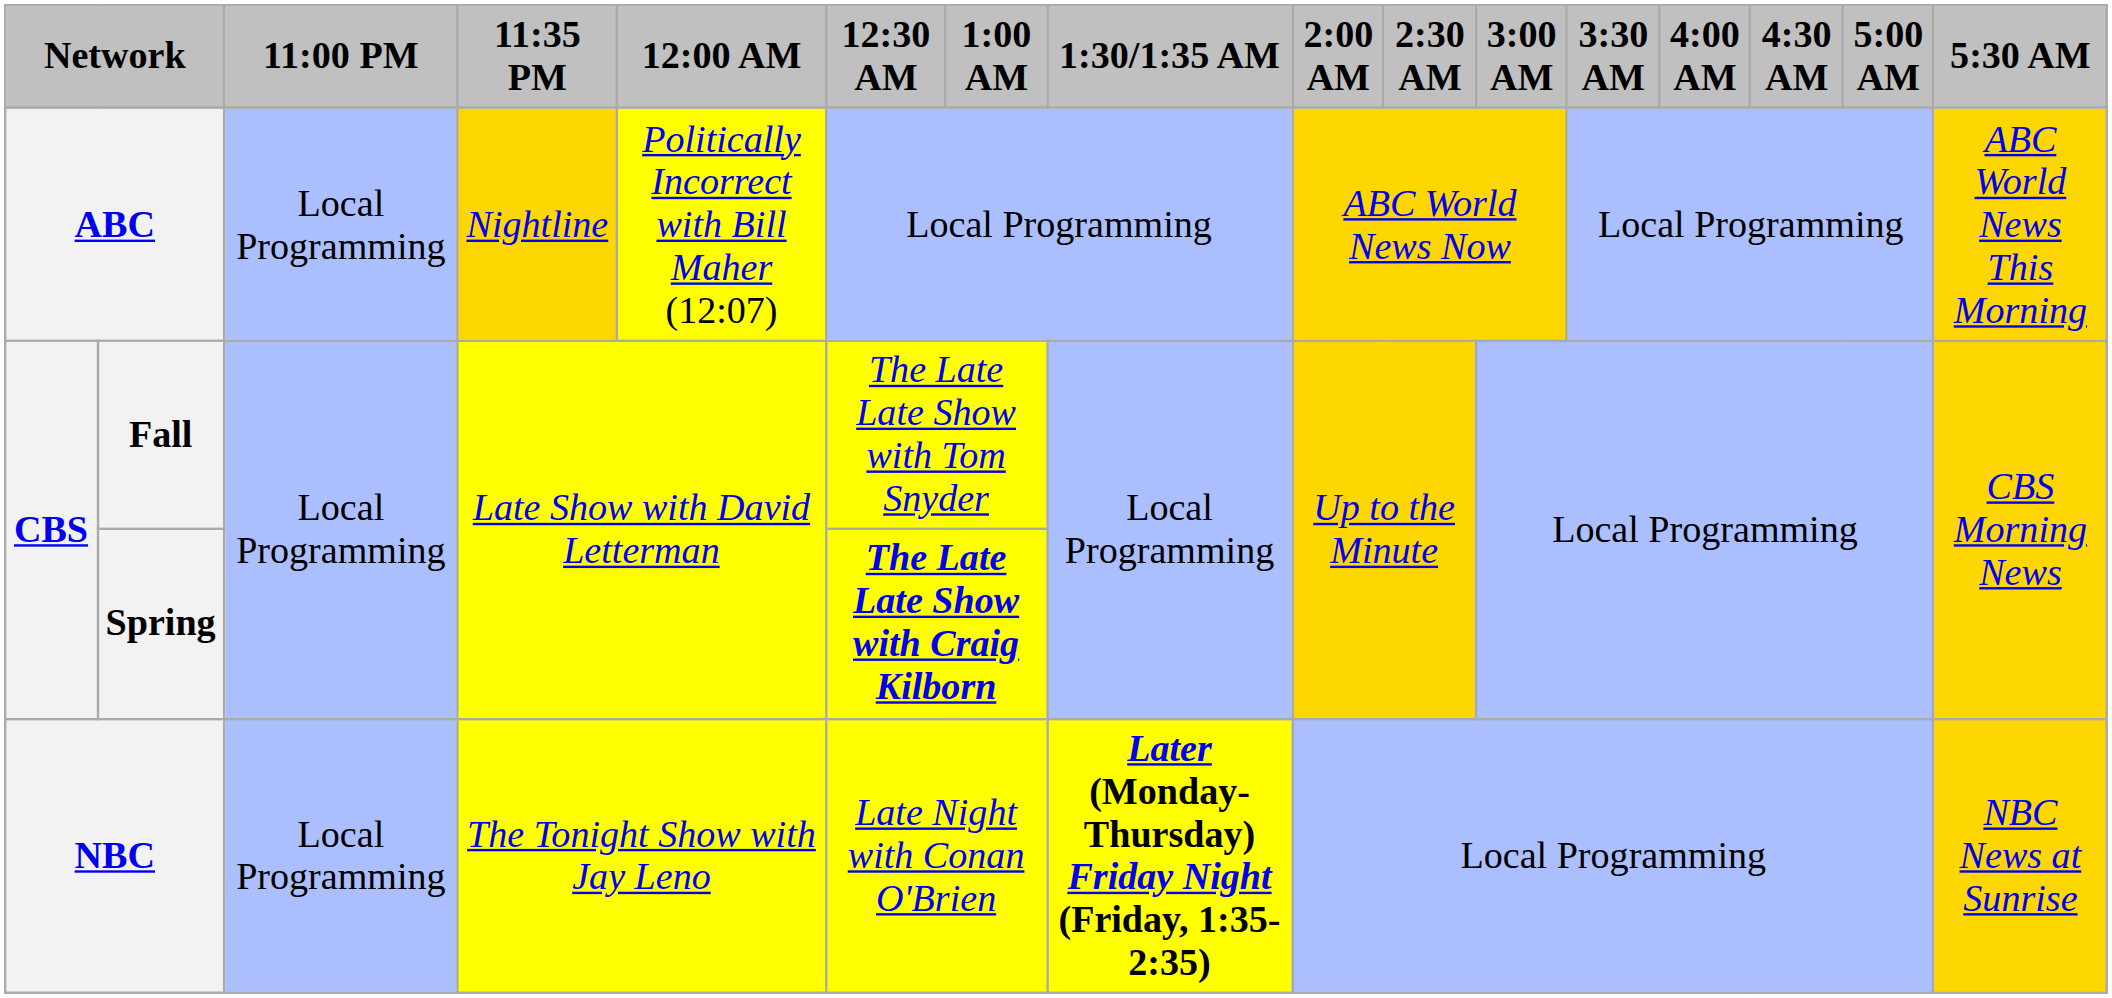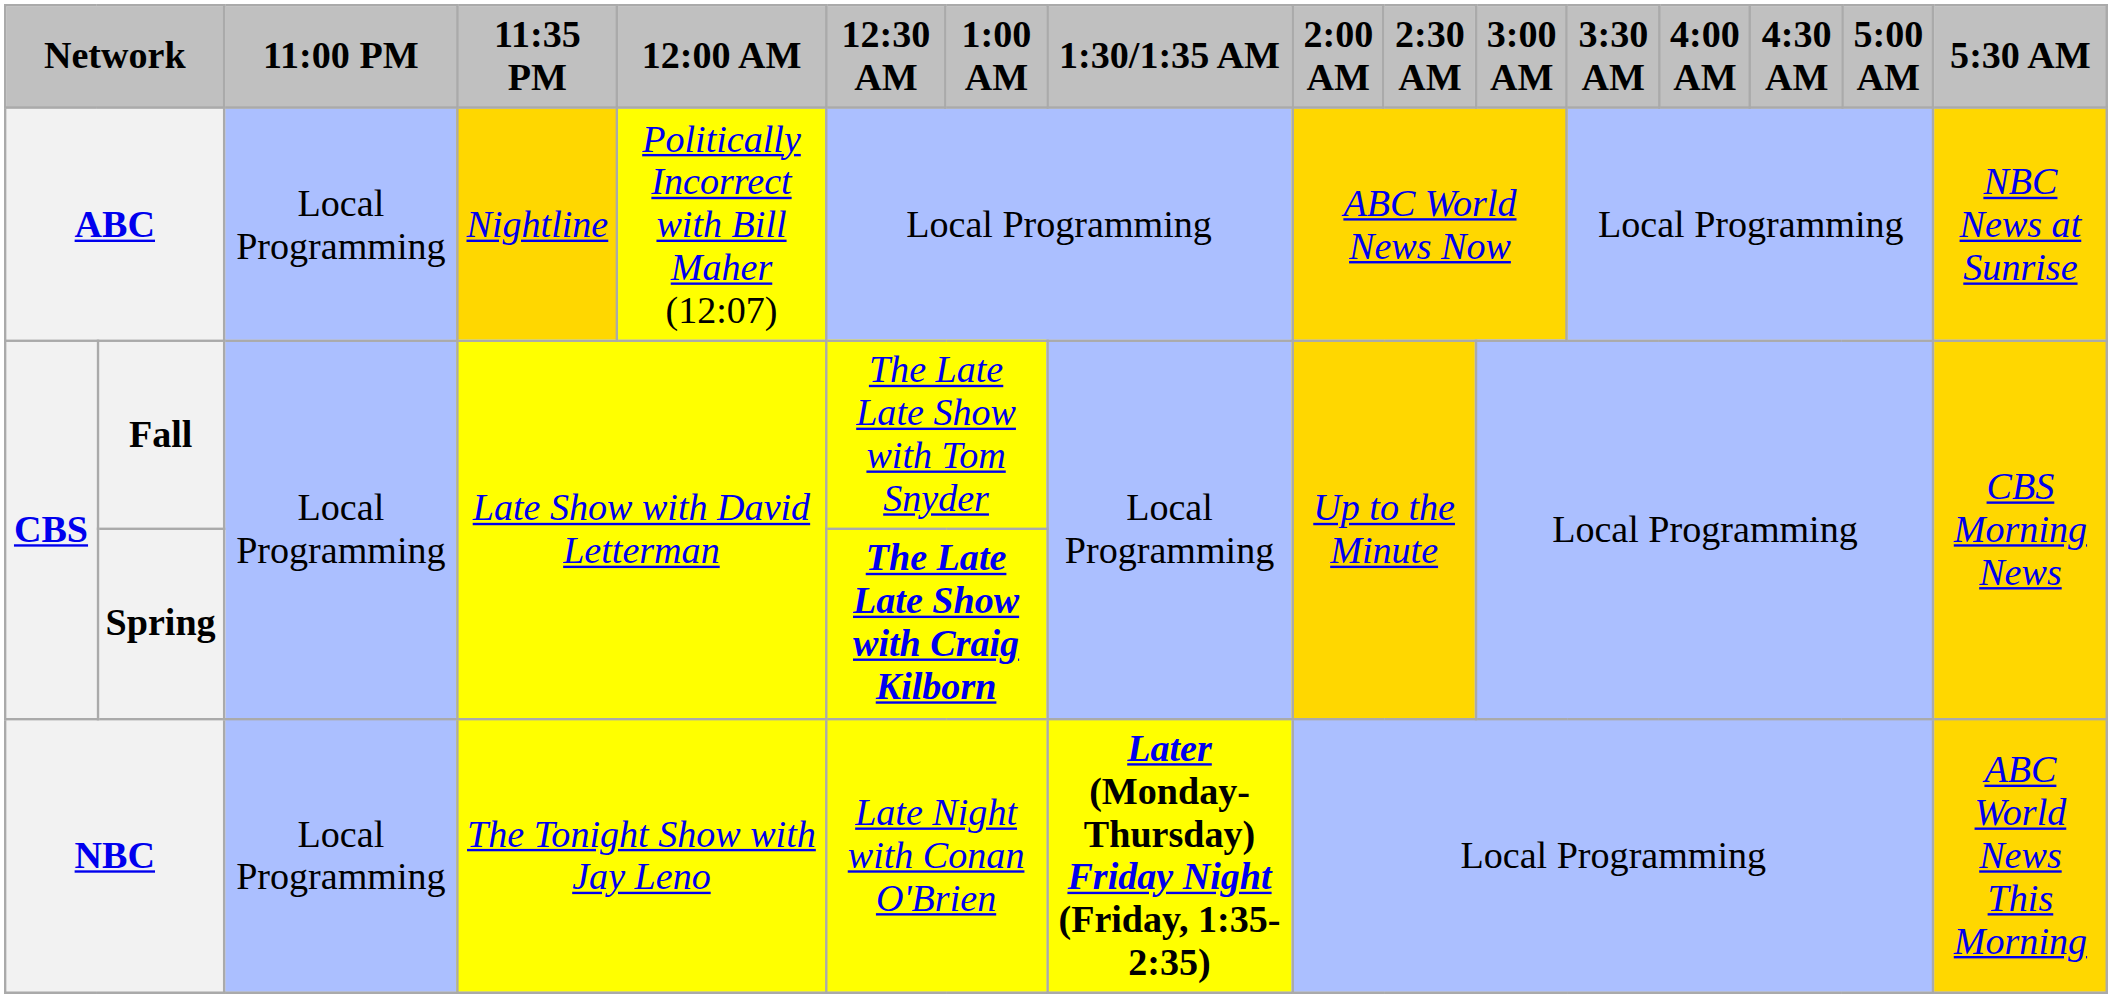ABC | 5:30 AM: ABC World News This Morning -> NBC News at Sunrise
NBC | 5:30 AM: NBC News at Sunrise -> ABC World News This Morning
